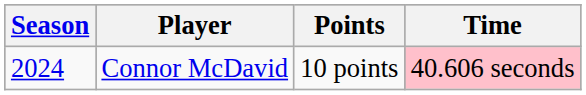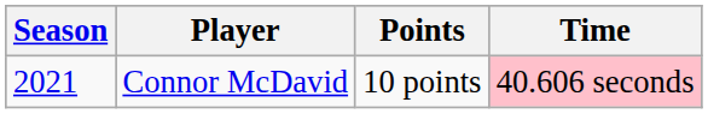Connor McDavid | Season: 2024 -> 2021
